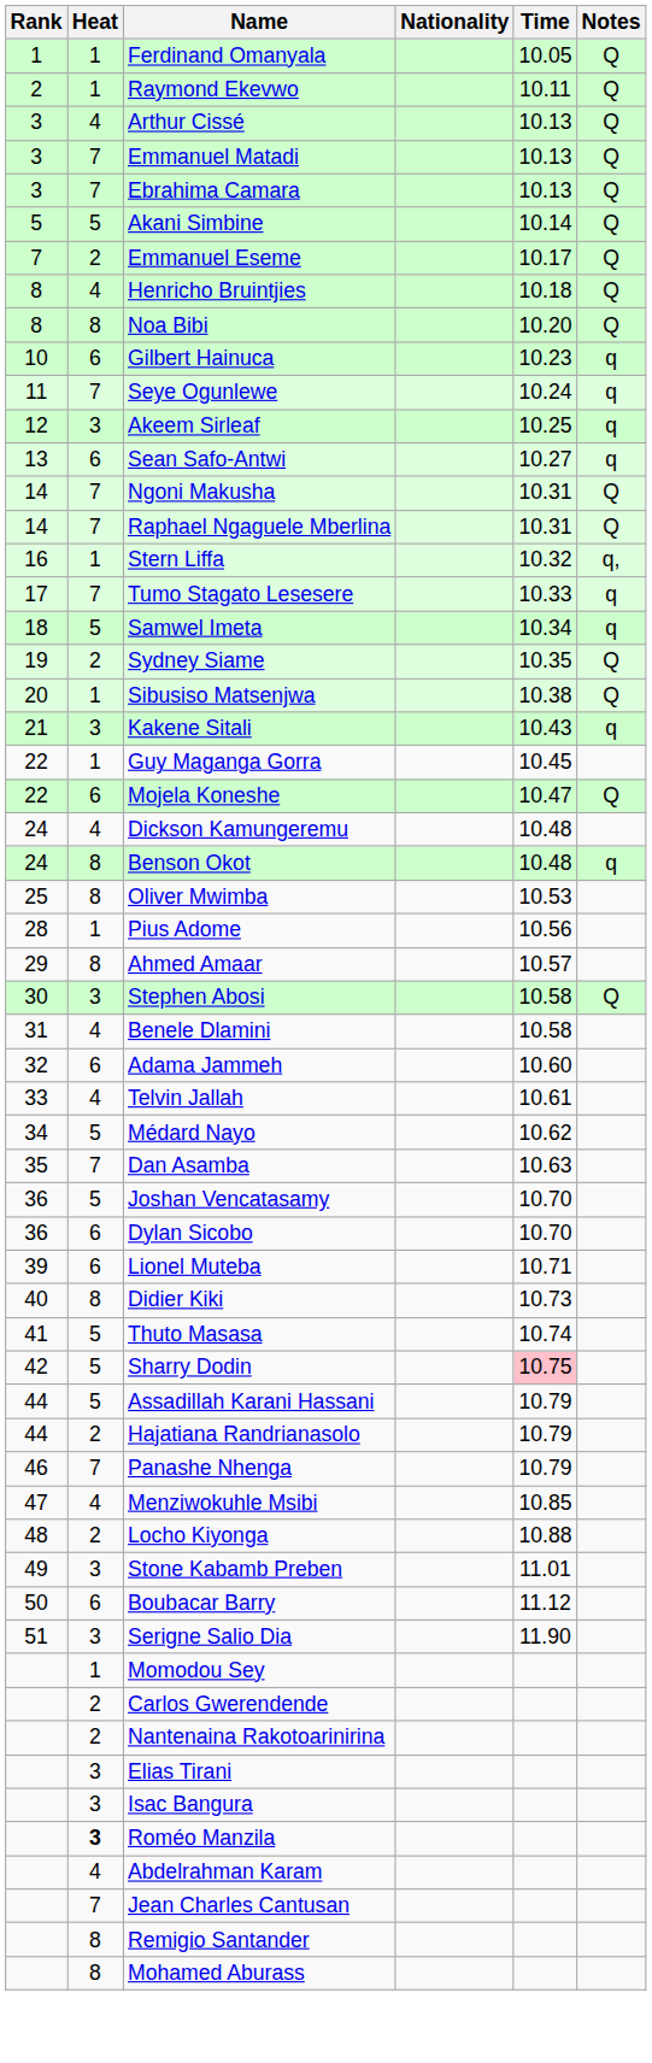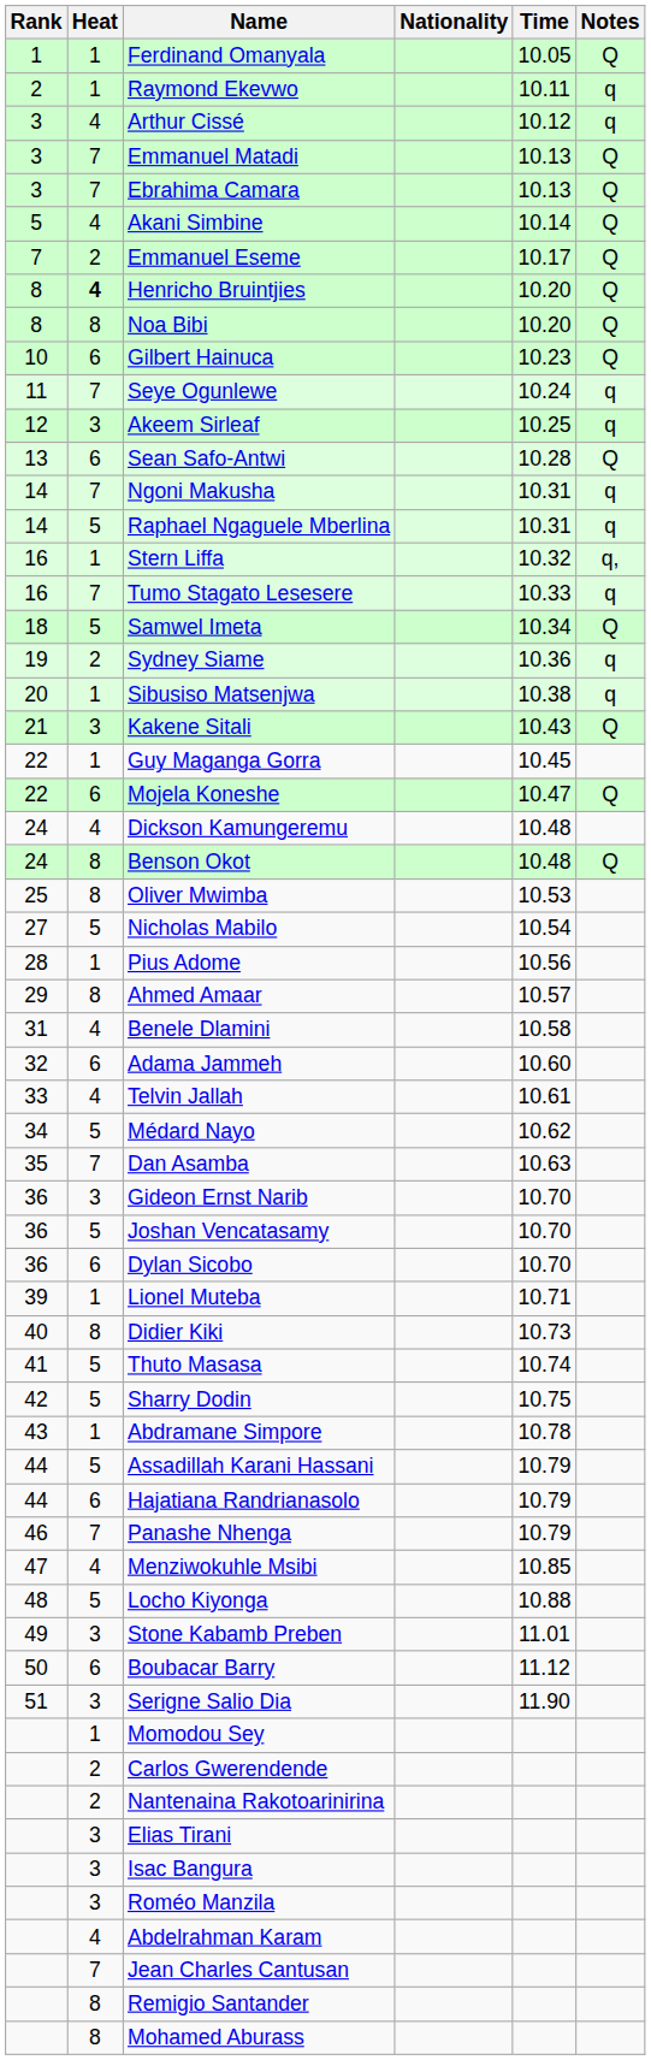Raymond Ekevwo | Notes: Q -> q
Arthur Cissé | Time: 10.13 -> 10.12
Arthur Cissé | Notes: Q -> q
Akani Simbine | Heat: 5 -> 4
Henricho Bruintjies | Heat: normal -> bold
Henricho Bruintjies | Time: 10.18 -> 10.20
Gilbert Hainuca | Notes: q -> Q
Sean Safo-Antwi | Time: 10.27 -> 10.28
Sean Safo-Antwi | Notes: q -> Q
Ngoni Makusha | Notes: Q -> q
Raphael Ngaguele Mberlina | Heat: 7 -> 5
Raphael Ngaguele Mberlina | Notes: Q -> q
Tumo Stagato Lesesere | Rank: 17 -> 16
Samwel Imeta | Notes: q -> Q
Sydney Siame | Time: 10.35 -> 10.36
Sydney Siame | Notes: Q -> q
Sibusiso Matsenjwa | Notes: Q -> q
Kakene Sitali | Notes: q -> Q
Benson Okot | Notes: q -> Q
+ row: 27 | 5 | Nicholas Mabilo | 10.54
- row: 30 | 3 | Stephen Abosi | 10.58 | Q
+ row: 36 | 3 | Gideon Ernst Narib | 10.70
Lionel Muteba | Heat: 6 -> 1
Sharry Dodin | Time: pink background -> no background
+ row: 43 | 1 | Abdramane Simpore | 10.78
Hajatiana Randrianasolo | Heat: 2 -> 6
Locho Kiyonga | Heat: 2 -> 5
Roméo Manzila | Heat: bold -> normal
